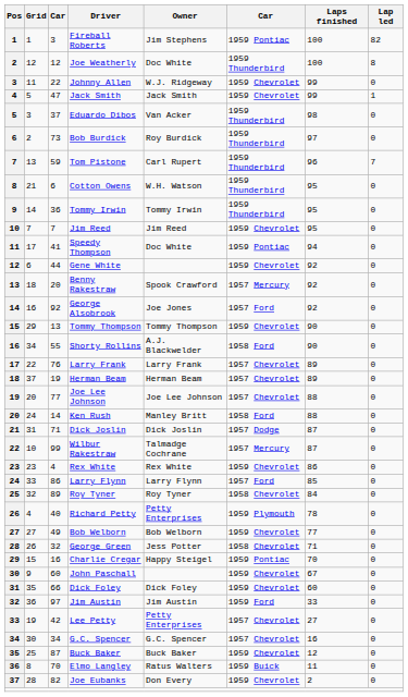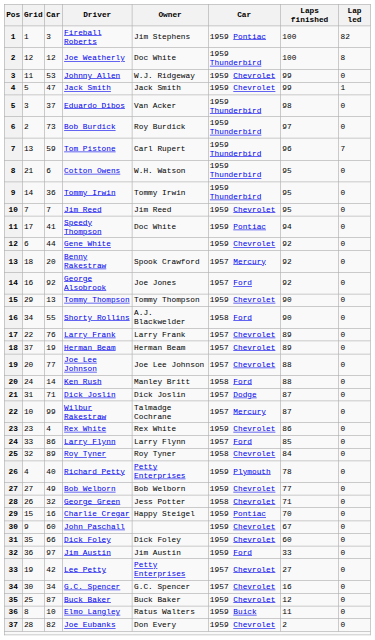Johnny Allen | column 3: 22 -> 53
Elmo Langley | column 3: 70 -> 10
